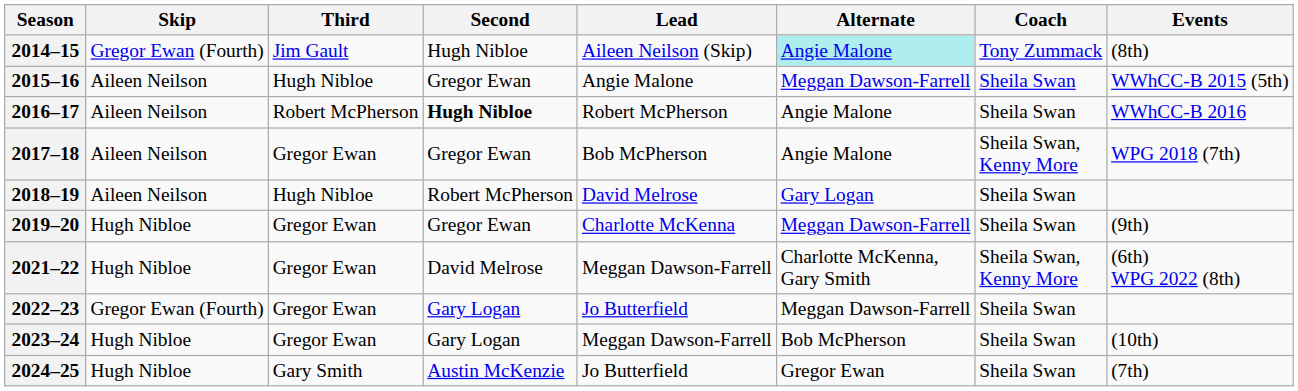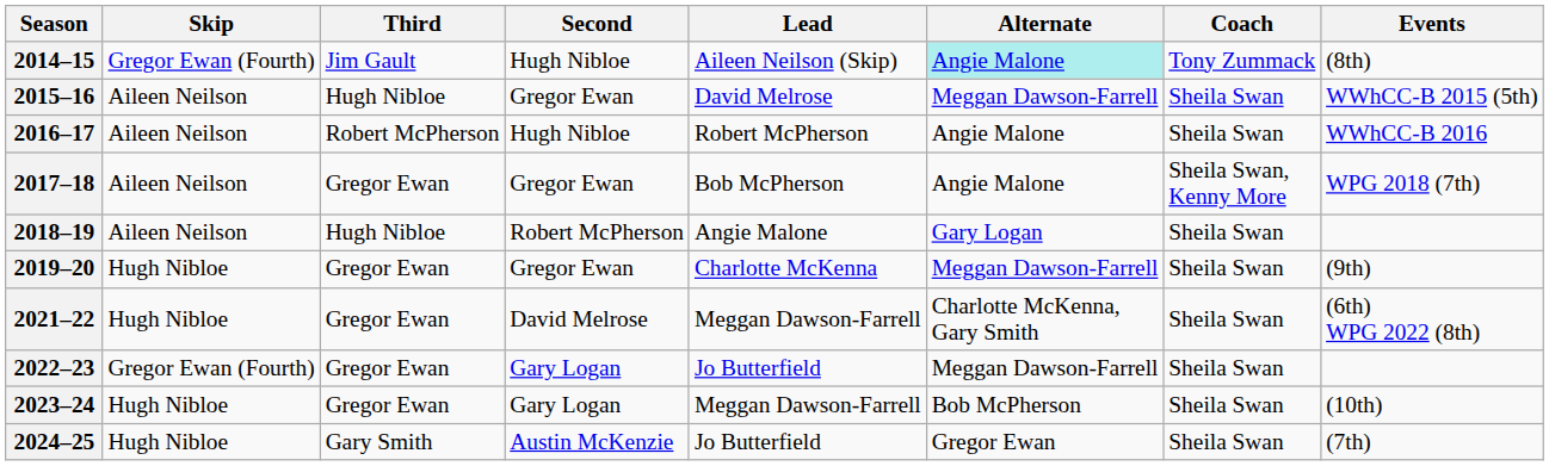2015–16 | Lead: Angie Malone -> David Melrose
2016–17 | Second: bold -> normal
2018–19 | Lead: David Melrose -> Angie Malone
2021–22 | Coach: Sheila Swan, Kenny More -> Sheila Swan
